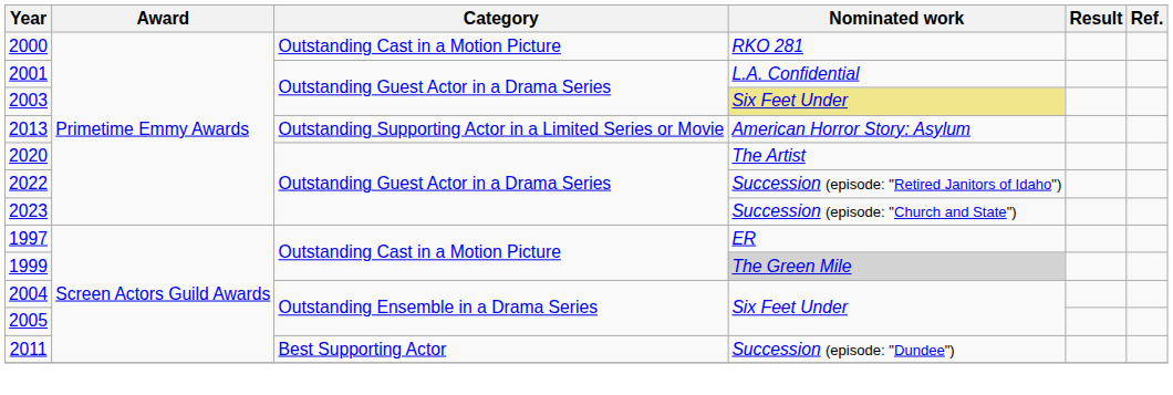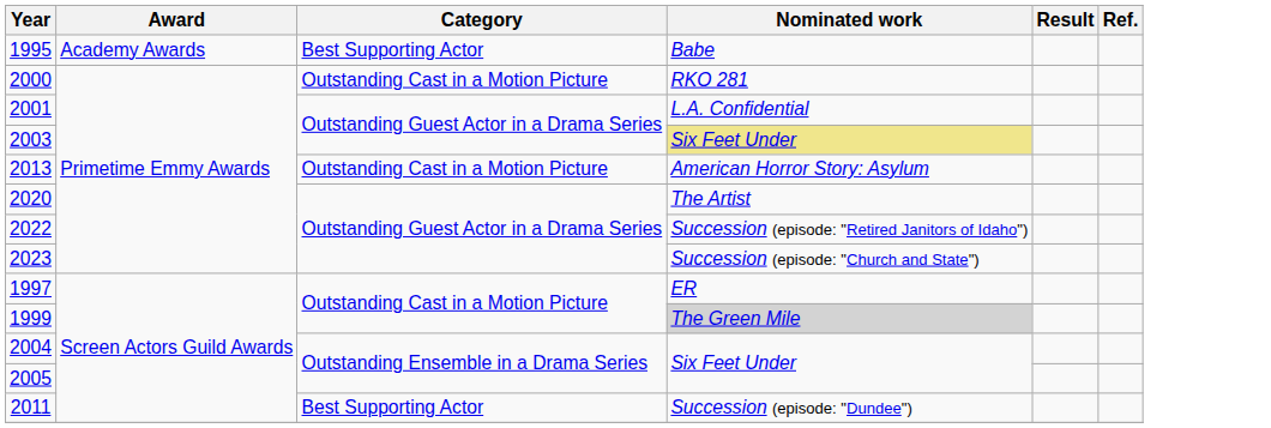+ row: 1995 | Academy Awards | Best Supporting Actor | Babe
2013 | Category: Outstanding Supporting Actor in a Limited Series or Movie -> Outstanding Cast in a Motion Picture
